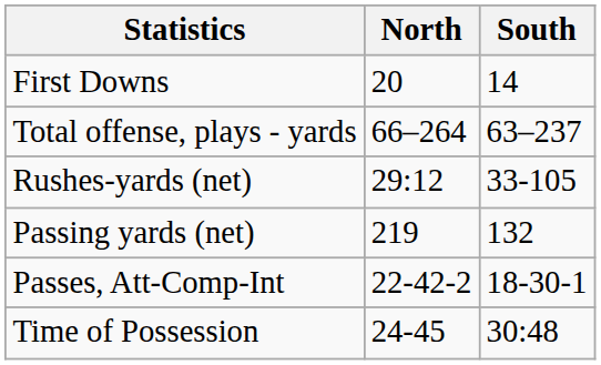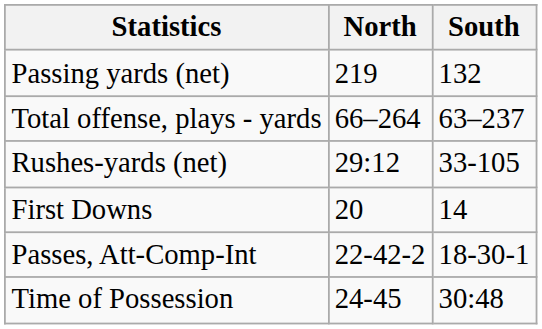rows swapped: First Downs <-> Passing yards (net)
